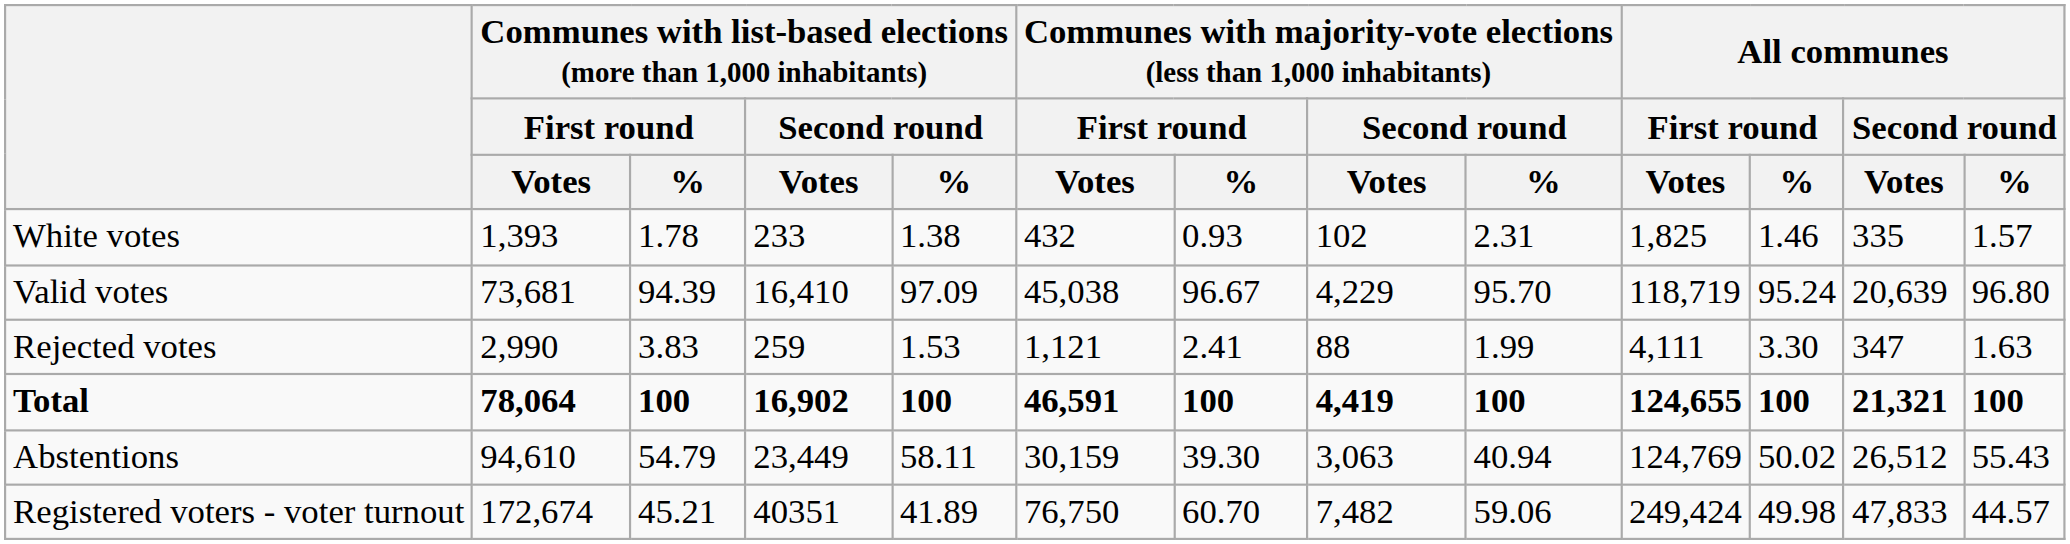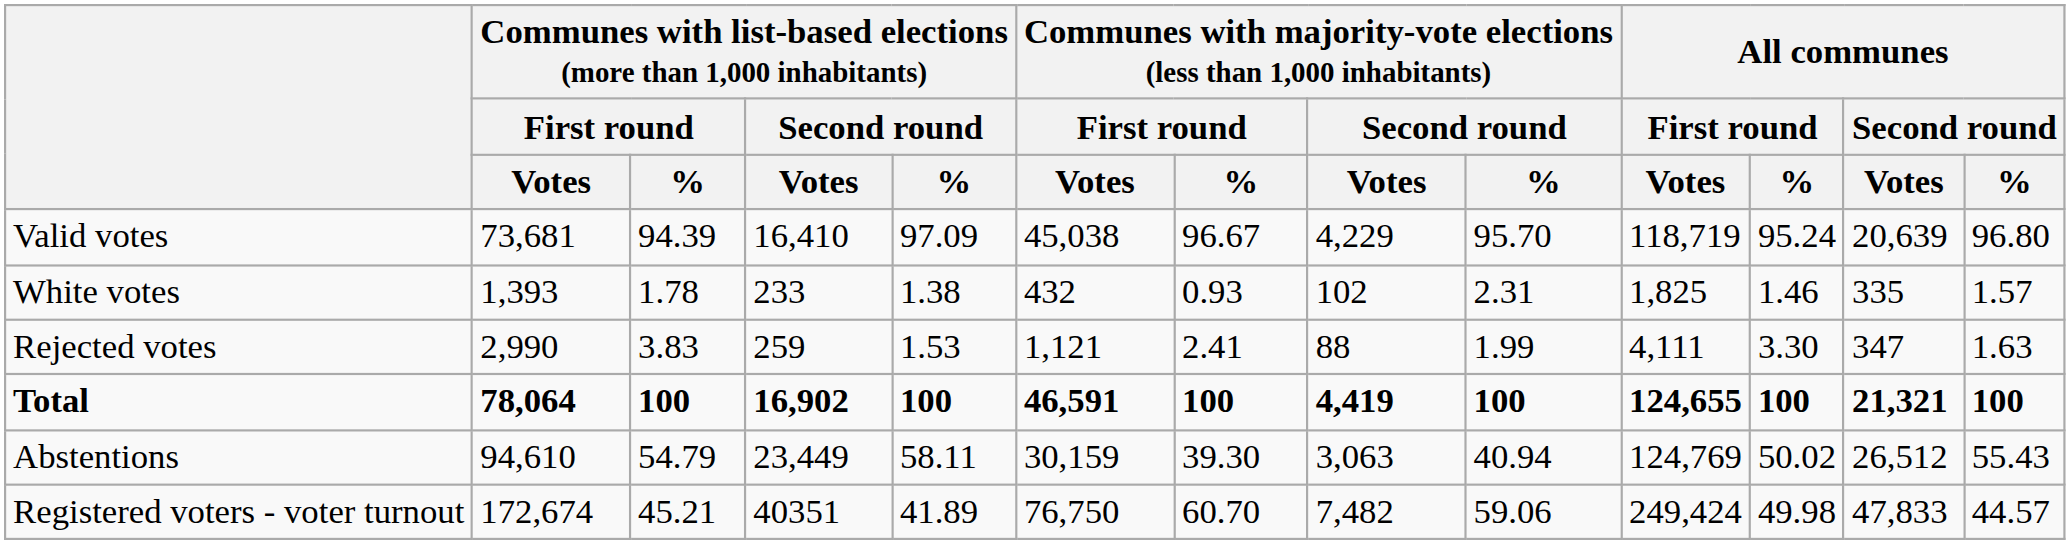rows swapped: Valid votes <-> White votes
